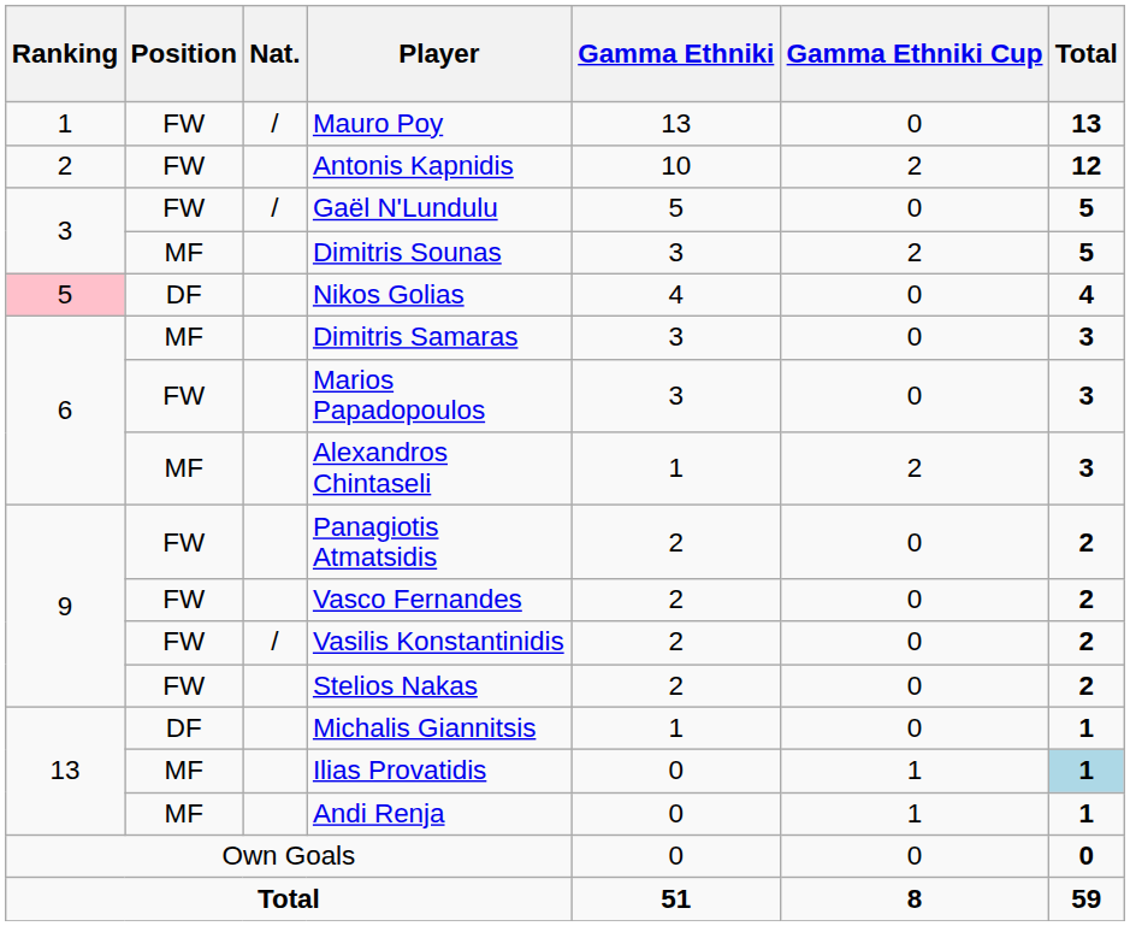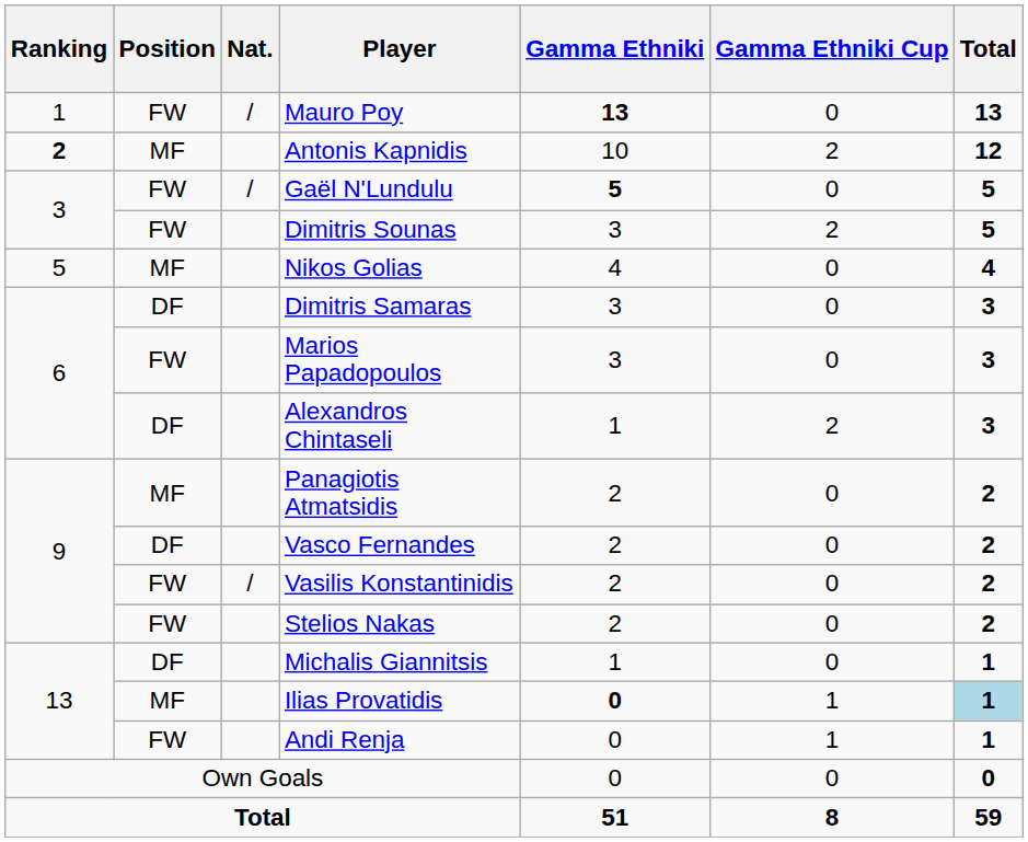Mauro Poy | Gamma Ethniki: normal -> bold
Antonis Kapnidis | Ranking: normal -> bold
Antonis Kapnidis | Position: FW -> MF
Gaël N'Lundulu | Gamma Ethniki: normal -> bold
Dimitris Sounas | Position: MF -> FW
Nikos Golias | Ranking: pink background -> no background
Nikos Golias | Position: DF -> MF
Dimitris Samaras | Position: MF -> DF
Alexandros Chintaseli | Position: MF -> DF
Panagiotis Atmatsidis | Position: FW -> MF
Vasco Fernandes | Position: FW -> DF
Ilias Provatidis | Gamma Ethniki: normal -> bold
Andi Renja | Position: MF -> FW
